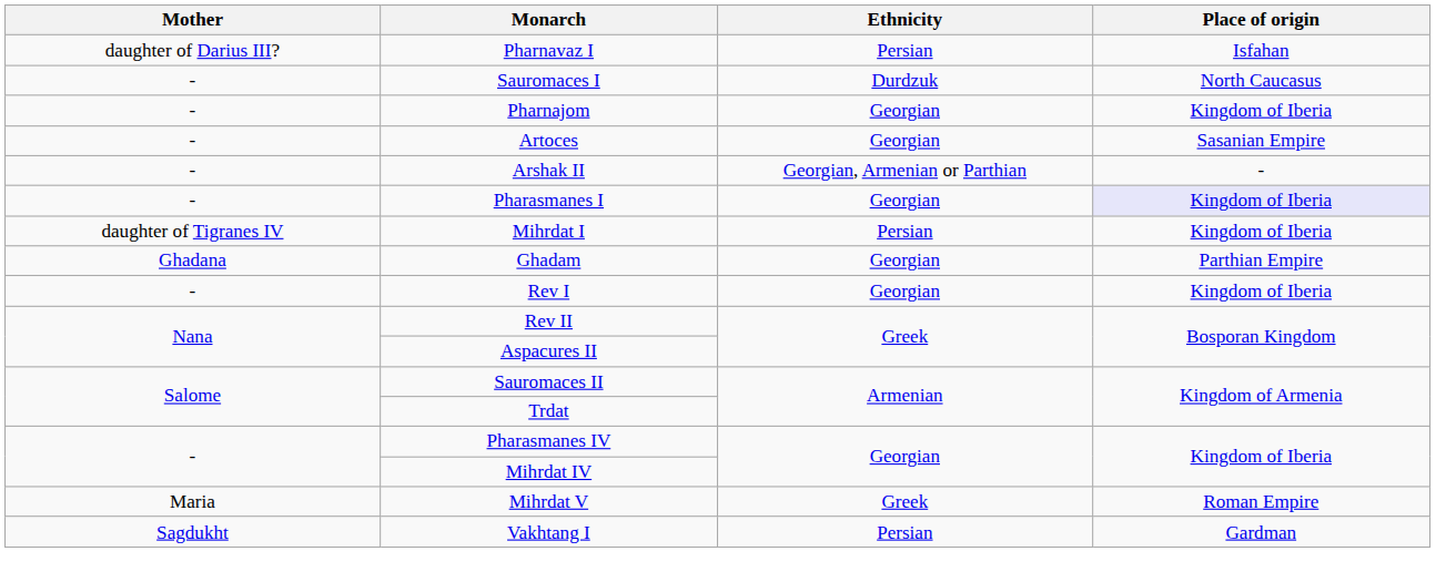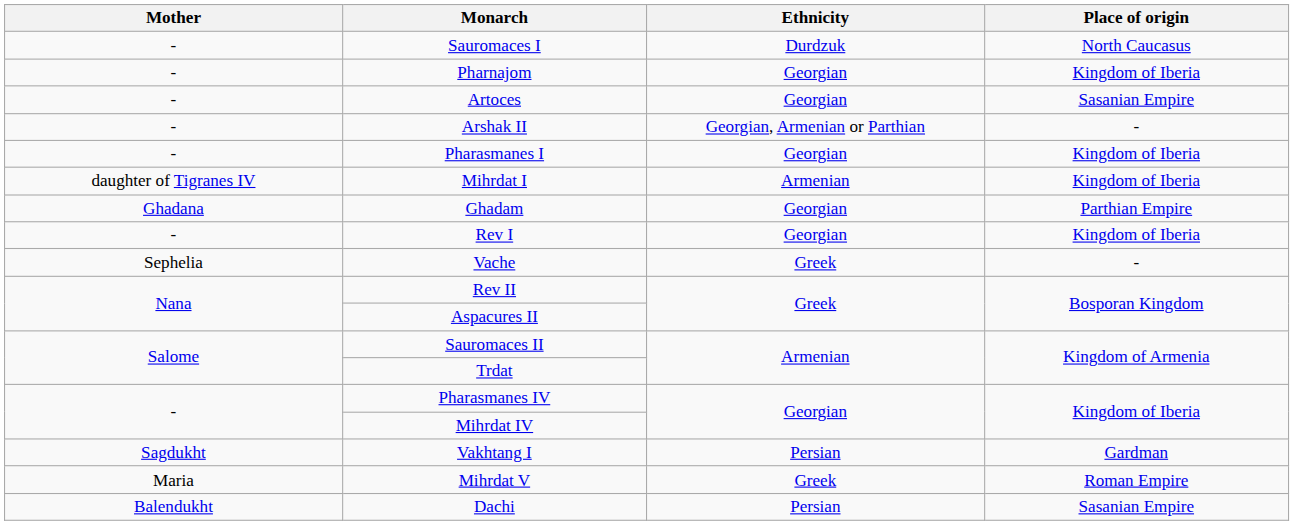- row: daughter of Darius III? | Pharnavaz I | Persian | Isfahan
Pharasmanes I | Place of origin: lavender background -> no background
Mihrdat I | Ethnicity: Persian -> Armenian
+ row: Sephelia | Vache | Greek | -
rows swapped: Mihrdat V <-> Vakhtang I
+ row: Balendukht | Dachi | Persian | Sasanian Empire
